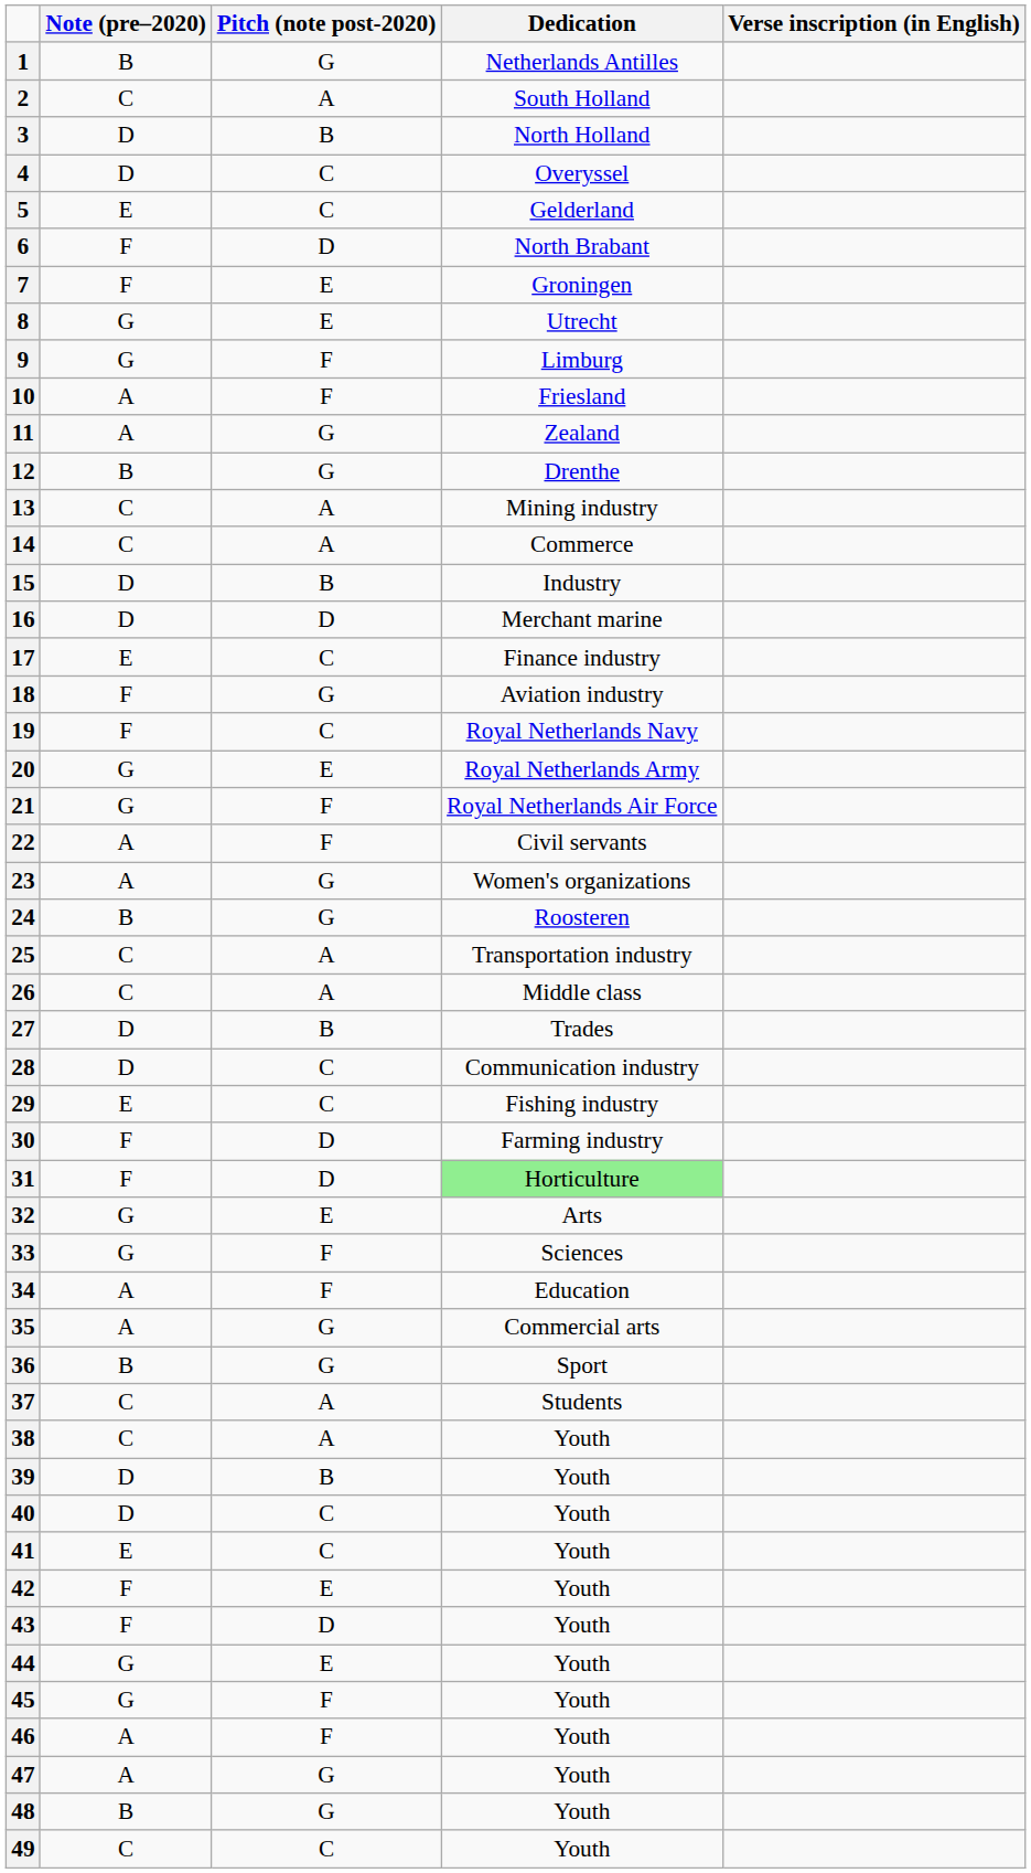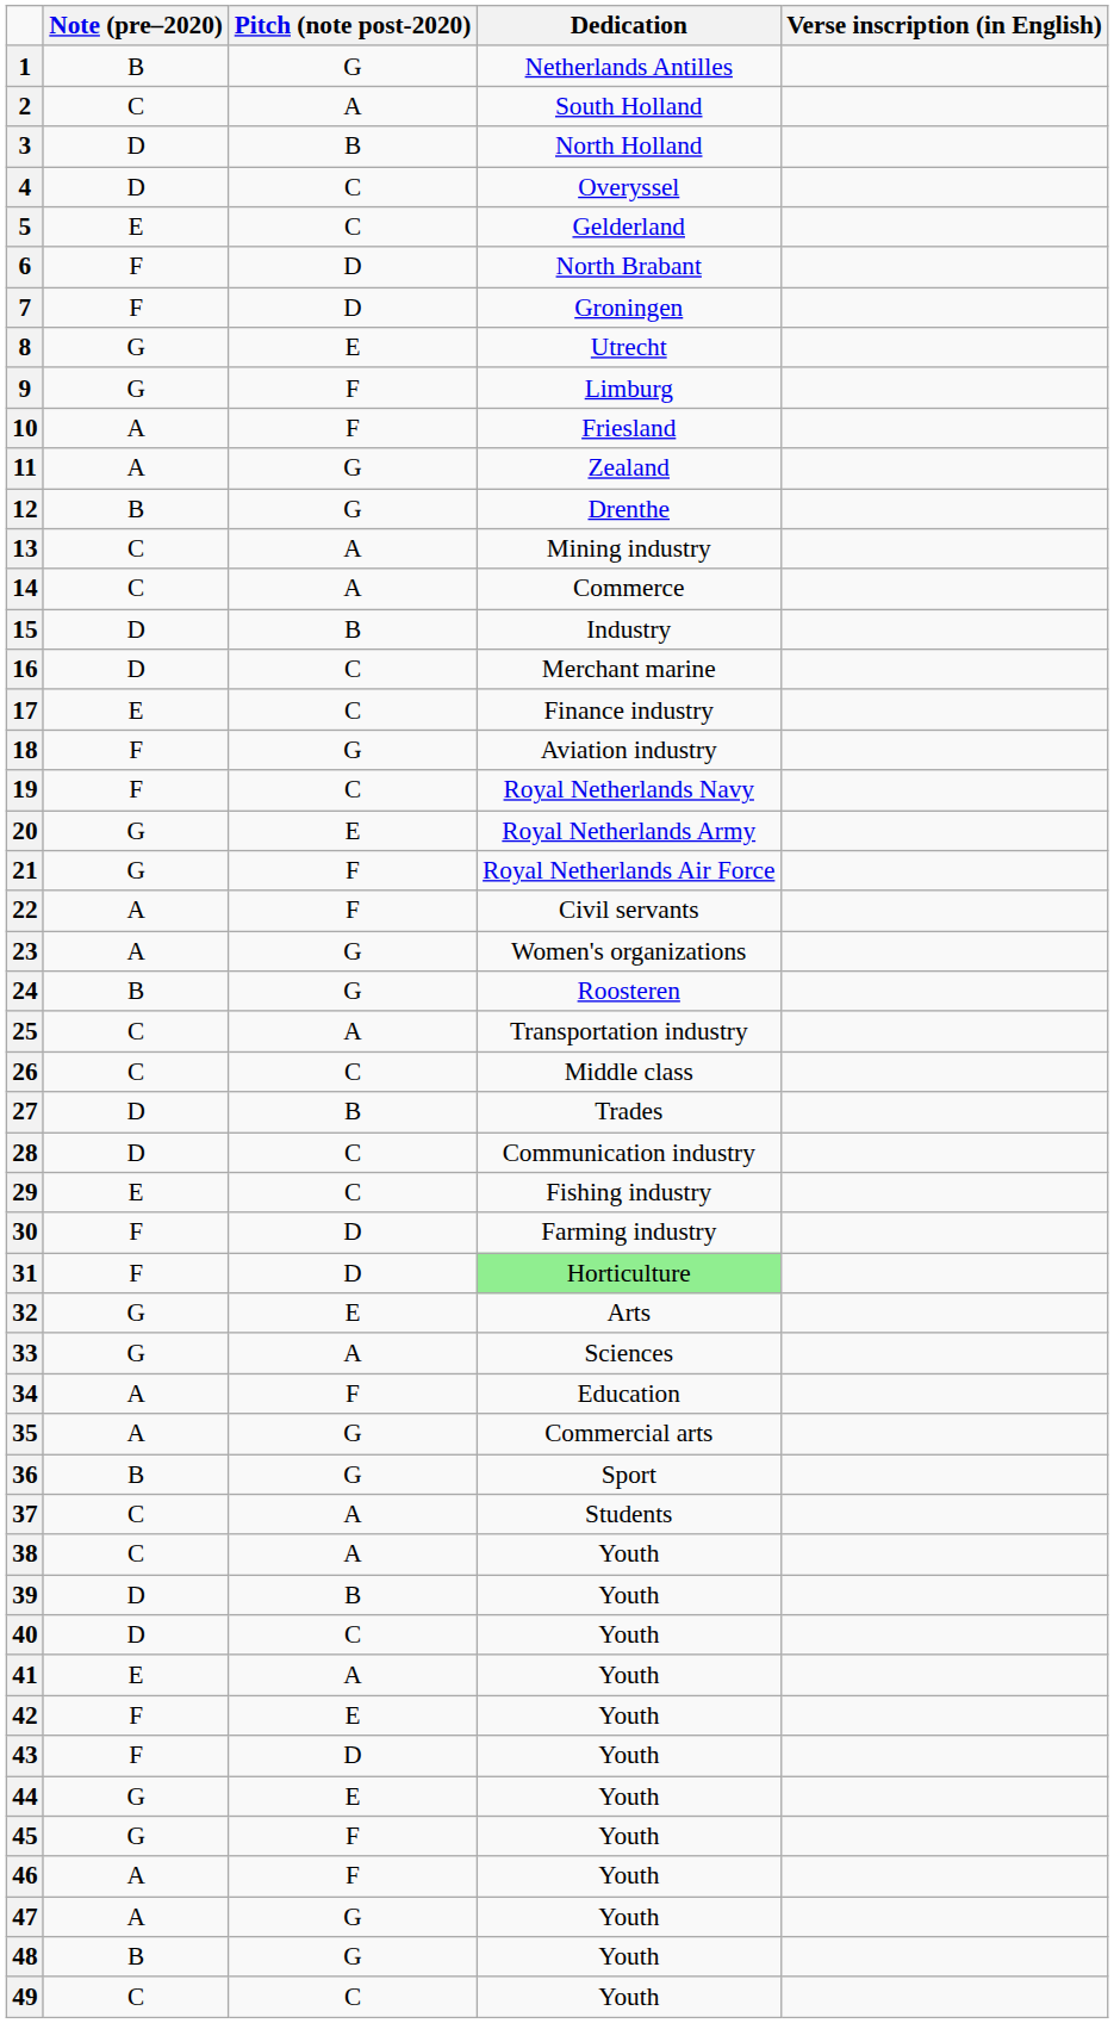7 | Pitch (note post-2020): E -> D
16 | Pitch (note post-2020): D -> C
26 | Pitch (note post-2020): A -> C
33 | Pitch (note post-2020): F -> A
41 | Pitch (note post-2020): C -> A
